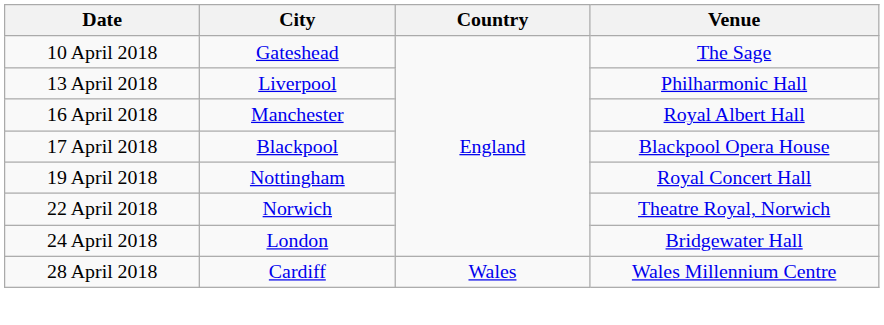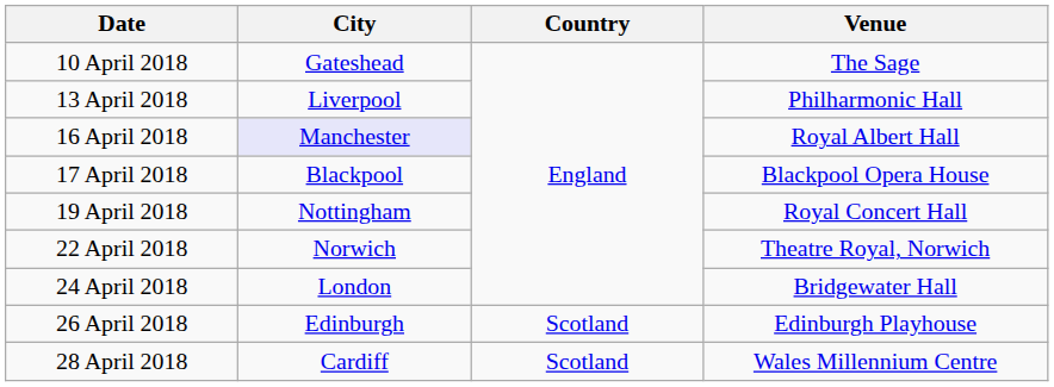16 April 2018 | City: no background -> lavender background
+ row: 26 April 2018 | Edinburgh | Scotland | Edinburgh Playhouse
28 April 2018 | Country: Wales -> Scotland
